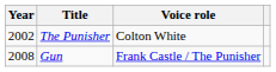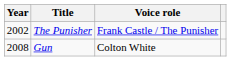The Punisher | Voice role: Colton White -> Frank Castle / The Punisher
Gun | Voice role: Frank Castle / The Punisher -> Colton White
